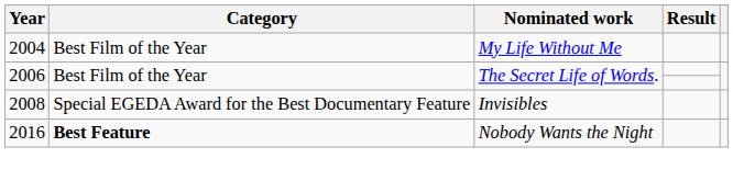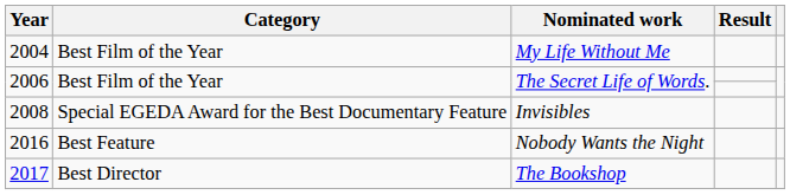2016 | Category: bold -> normal
+ row: 2017 | Best Director | The Bookshop
